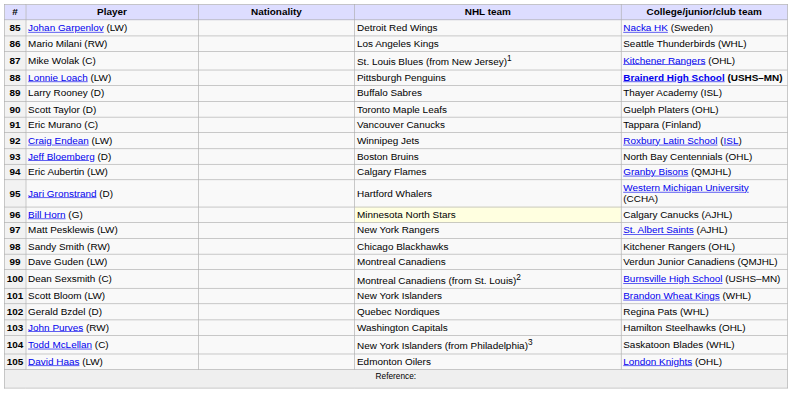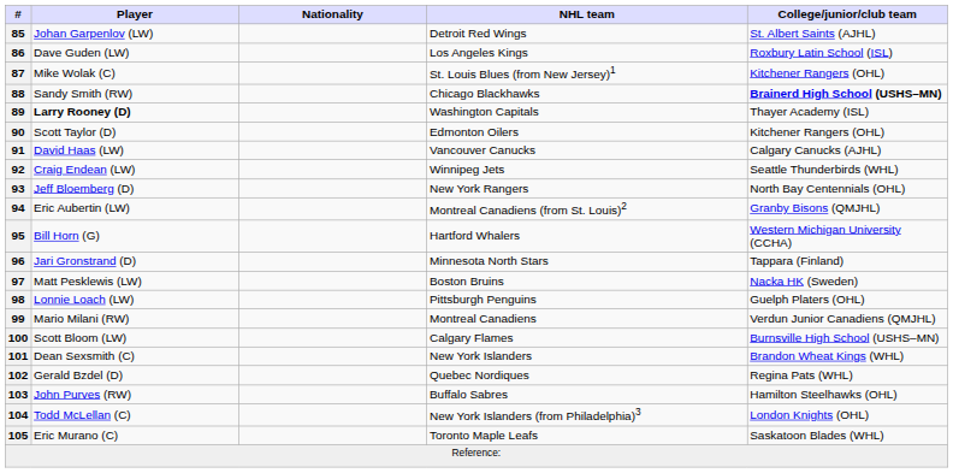85 | College/junior/club team: Nacka HK (Sweden) -> St. Albert Saints (AJHL)
86 | Player: Mario Milani (RW) -> Dave Guden (LW)
86 | College/junior/club team: Seattle Thunderbirds (WHL) -> Roxbury Latin School (ISL)
88 | Player: Lonnie Loach (LW) -> Sandy Smith (RW)
88 | NHL team: Pittsburgh Penguins -> Chicago Blackhawks
89 | Player: normal -> bold
89 | NHL team: Buffalo Sabres -> Washington Capitals
90 | NHL team: Toronto Maple Leafs -> Edmonton Oilers
90 | College/junior/club team: Guelph Platers (OHL) -> Kitchener Rangers (OHL)
91 | Player: Eric Murano (C) -> David Haas (LW)
91 | College/junior/club team: Tappara (Finland) -> Calgary Canucks (AJHL)
92 | College/junior/club team: Roxbury Latin School (ISL) -> Seattle Thunderbirds (WHL)
93 | NHL team: Boston Bruins -> New York Rangers
94 | NHL team: Calgary Flames -> Montreal Canadiens (from St. Louis)2
95 | Player: Jari Gronstrand (D) -> Bill Horn (G)
96 | Player: Bill Horn (G) -> Jari Gronstrand (D)
96 | NHL team: lightyellow background -> no background
96 | College/junior/club team: Calgary Canucks (AJHL) -> Tappara (Finland)
97 | NHL team: New York Rangers -> Boston Bruins
97 | College/junior/club team: St. Albert Saints (AJHL) -> Nacka HK (Sweden)
98 | Player: Sandy Smith (RW) -> Lonnie Loach (LW)
98 | NHL team: Chicago Blackhawks -> Pittsburgh Penguins
98 | College/junior/club team: Kitchener Rangers (OHL) -> Guelph Platers (OHL)
99 | Player: Dave Guden (LW) -> Mario Milani (RW)
100 | Player: Dean Sexsmith (C) -> Scott Bloom (LW)
100 | NHL team: Montreal Canadiens (from St. Louis)2 -> Calgary Flames
101 | Player: Scott Bloom (LW) -> Dean Sexsmith (C)
103 | NHL team: Washington Capitals -> Buffalo Sabres
104 | College/junior/club team: Saskatoon Blades (WHL) -> London Knights (OHL)
105 | Player: David Haas (LW) -> Eric Murano (C)
105 | NHL team: Edmonton Oilers -> Toronto Maple Leafs
105 | College/junior/club team: London Knights (OHL) -> Saskatoon Blades (WHL)
